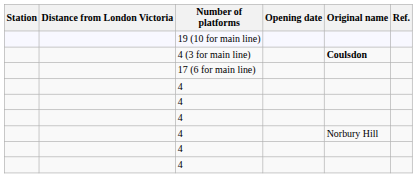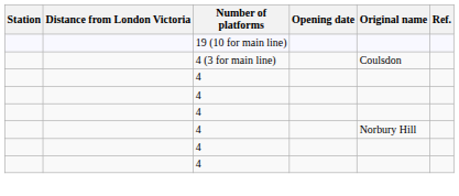4 (3 for main line) | Original name: bold -> normal
- row: 17 (6 for main line)
